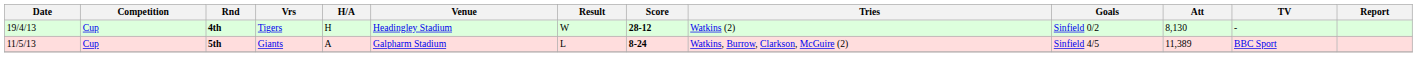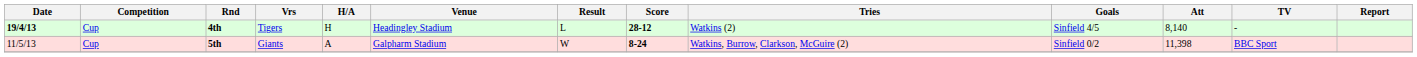4th | Date: normal -> bold
4th | Result: W -> L
4th | Goals: Sinfield 0/2 -> Sinfield 4/5
4th | Att: 8,130 -> 8,140
5th | Result: L -> W
5th | Goals: Sinfield 4/5 -> Sinfield 0/2
5th | Att: 11,389 -> 11,398
